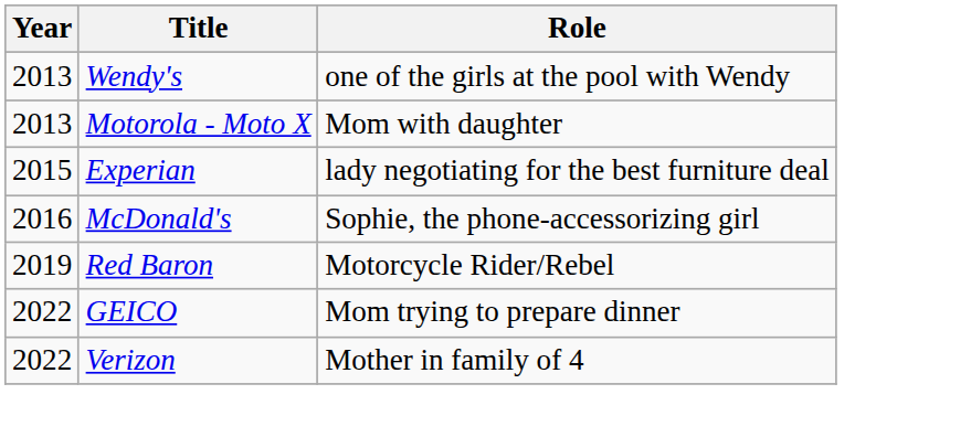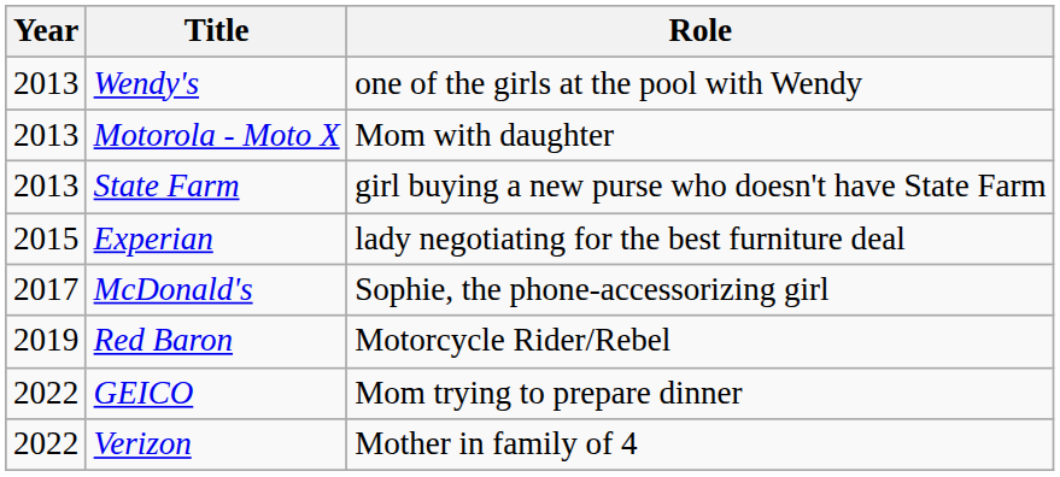+ row: 2013 | State Farm | girl buying a new purse who doesn't have State Farm
McDonald's | Year: 2016 -> 2017
